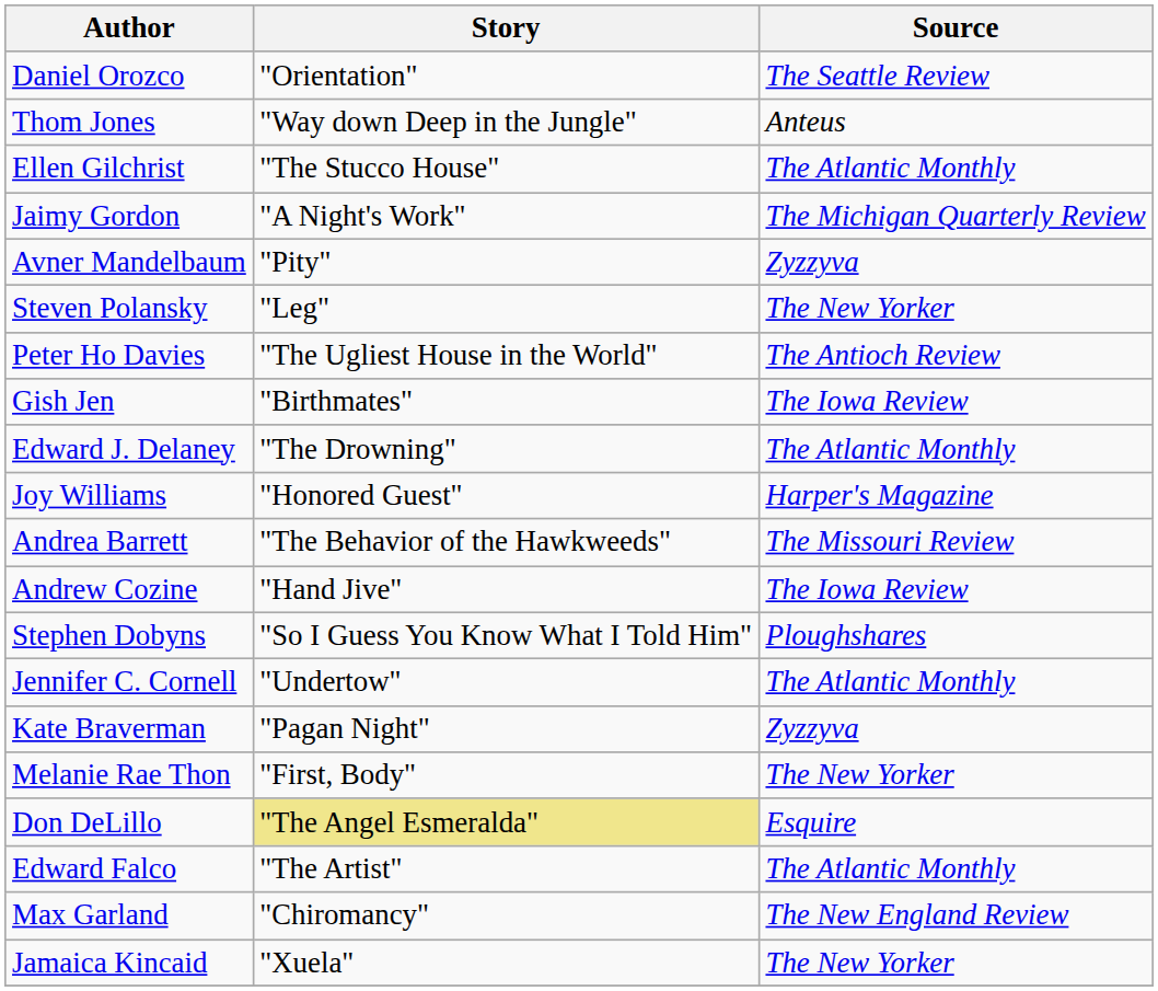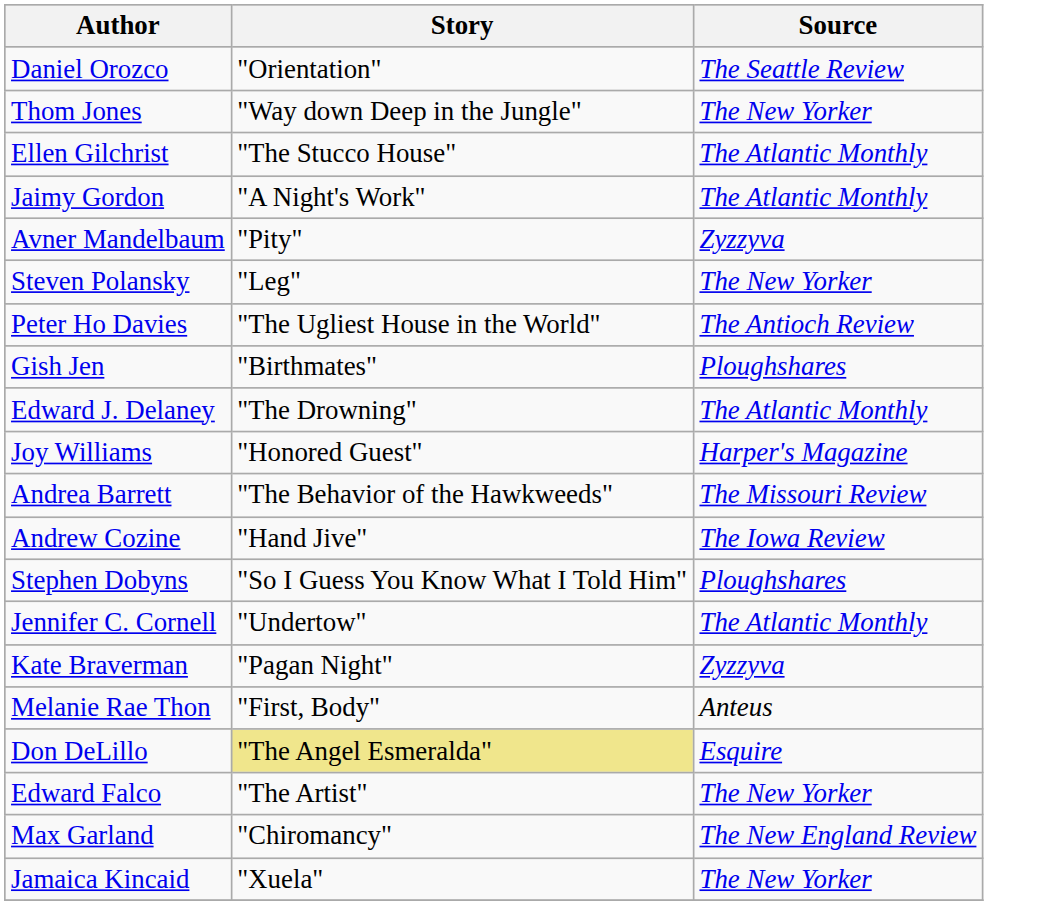Thom Jones | Source: Anteus -> The New Yorker
Jaimy Gordon | Source: The Michigan Quarterly Review -> The Atlantic Monthly
Gish Jen | Source: The Iowa Review -> Ploughshares
Melanie Rae Thon | Source: The New Yorker -> Anteus
Edward Falco | Source: The Atlantic Monthly -> The New Yorker
